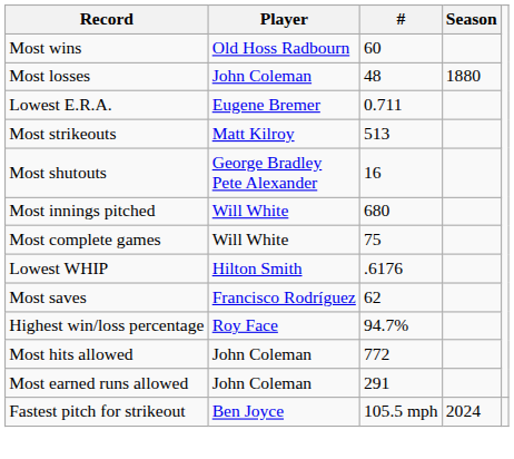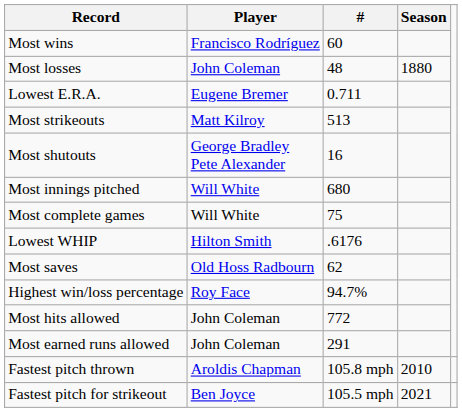Most wins | Player: Old Hoss Radbourn -> Francisco Rodríguez
Most saves | Player: Francisco Rodríguez -> Old Hoss Radbourn
+ row: Fastest pitch thrown | Aroldis Chapman | 105.8 mph | 2010
Fastest pitch for strikeout | Season: 2024 -> 2021
